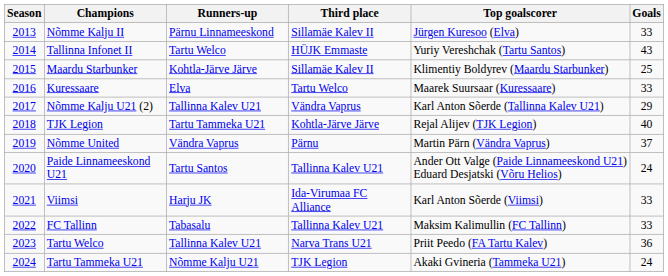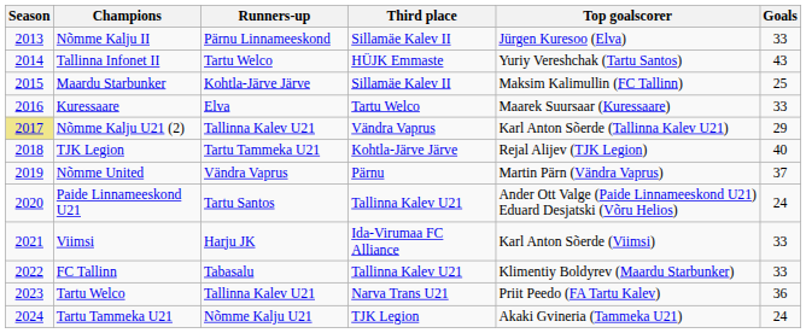Maardu Starbunker | Top goalscorer: Klimentiy Boldyrev (Maardu Starbunker) -> Maksim Kalimullin (FC Tallinn)
Nõmme Kalju U21 (2) | Season: no background -> khaki background
FC Tallinn | Top goalscorer: Maksim Kalimullin (FC Tallinn) -> Klimentiy Boldyrev (Maardu Starbunker)
